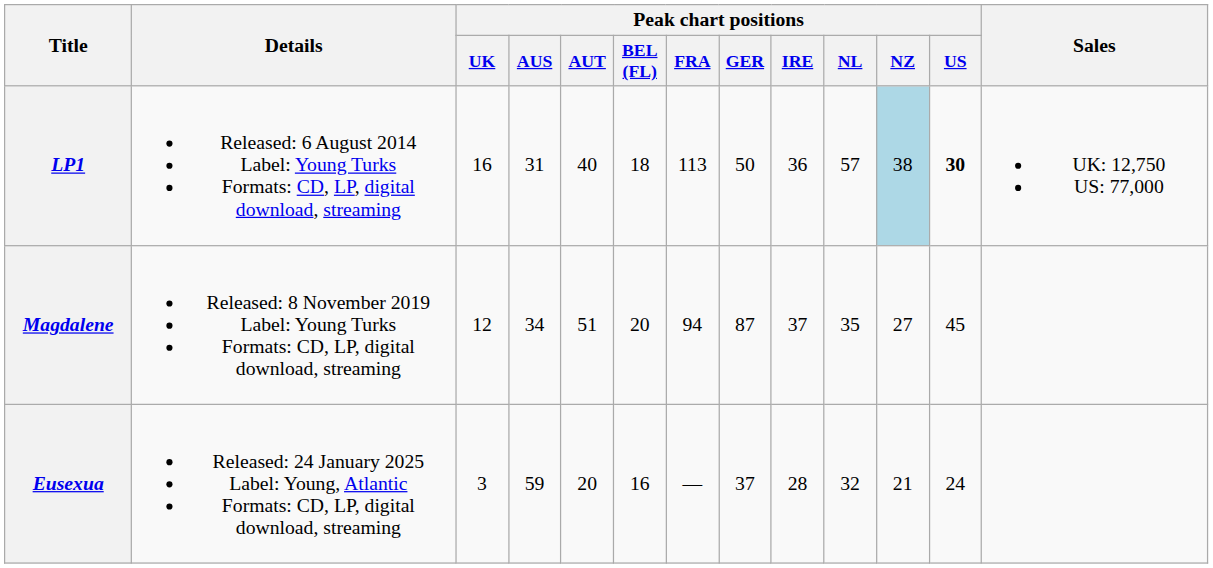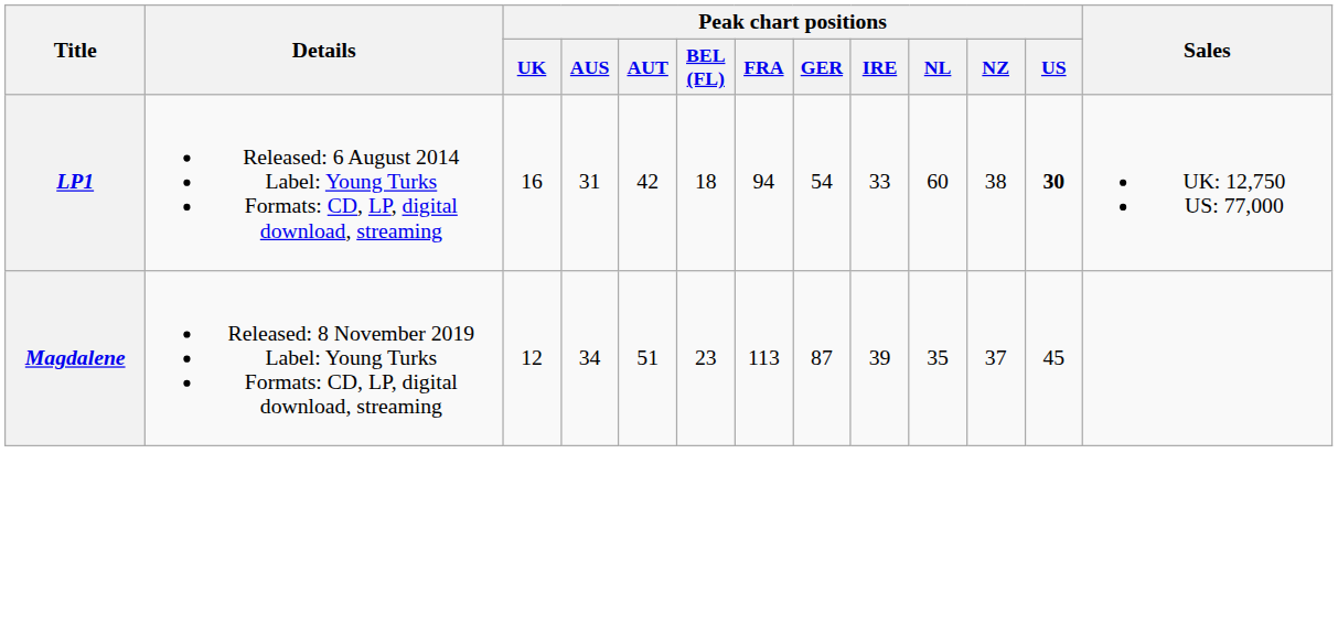LP1 | Peak chart positions / AUT: 40 -> 42
LP1 | Peak chart positions / FRA: 113 -> 94
LP1 | Peak chart positions / GER: 50 -> 54
LP1 | Peak chart positions / IRE: 36 -> 33
LP1 | Peak chart positions / NL: 57 -> 60
LP1 | Peak chart positions / NZ: lightblue background -> no background
Magdalene | Peak chart positions / BEL (FL): 20 -> 23
Magdalene | Peak chart positions / FRA: 94 -> 113
Magdalene | Peak chart positions / IRE: 37 -> 39
Magdalene | Peak chart positions / NZ: 27 -> 37
- row: Eusexua | Released: 24 January 2025 Label: Young, Atlantic Formats: CD, LP, digital download, streaming | 3 | 59 | 20 | 16 | — | 37 | 28 | 32 | 21 | 24
